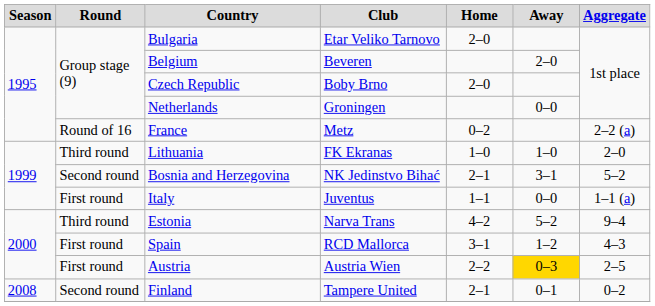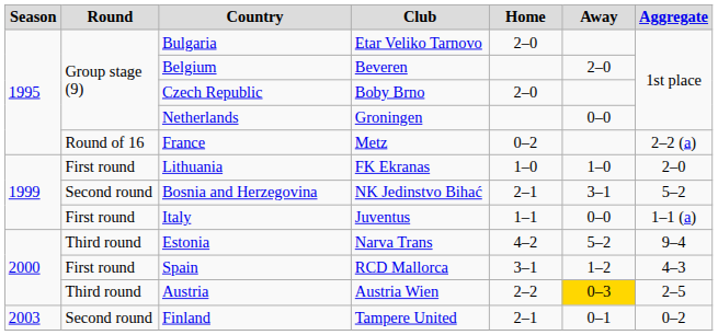Lithuania | Round: Third round -> First round
Austria | Round: First round -> Third round
Finland | Season: 2008 -> 2003
